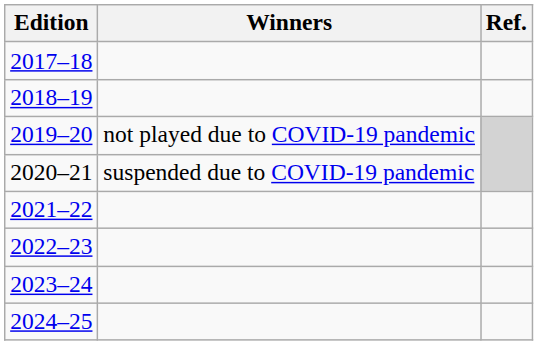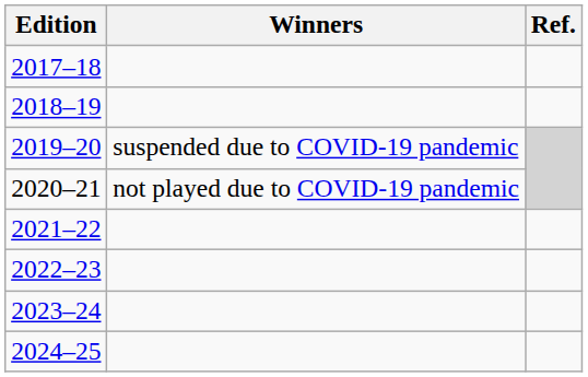2019–20 | Winners: not played due to COVID-19 pandemic -> suspended due to COVID-19 pandemic
2020–21 | Winners: suspended due to COVID-19 pandemic -> not played due to COVID-19 pandemic
